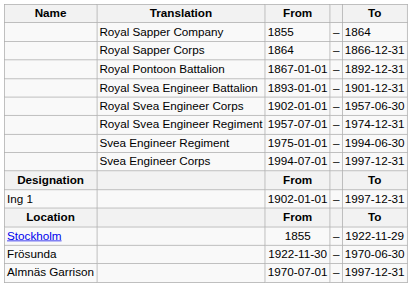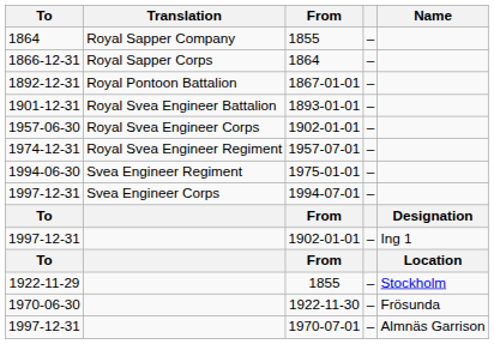columns swapped: Name <-> To
